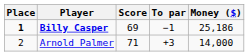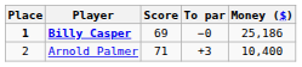Billy Casper | To par: −1 -> −0
Arnold Palmer | Money ($): 14,000 -> 10,400
